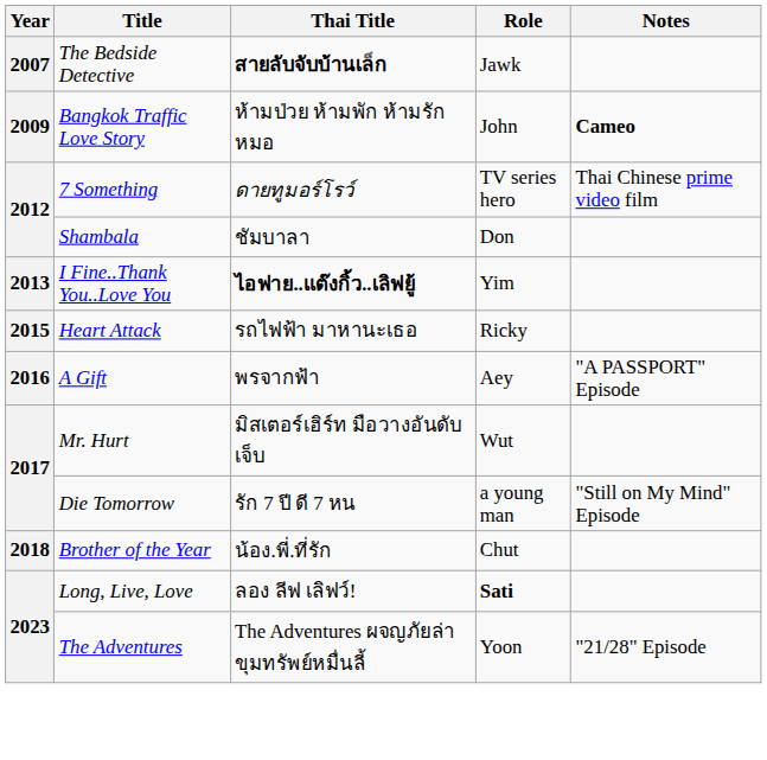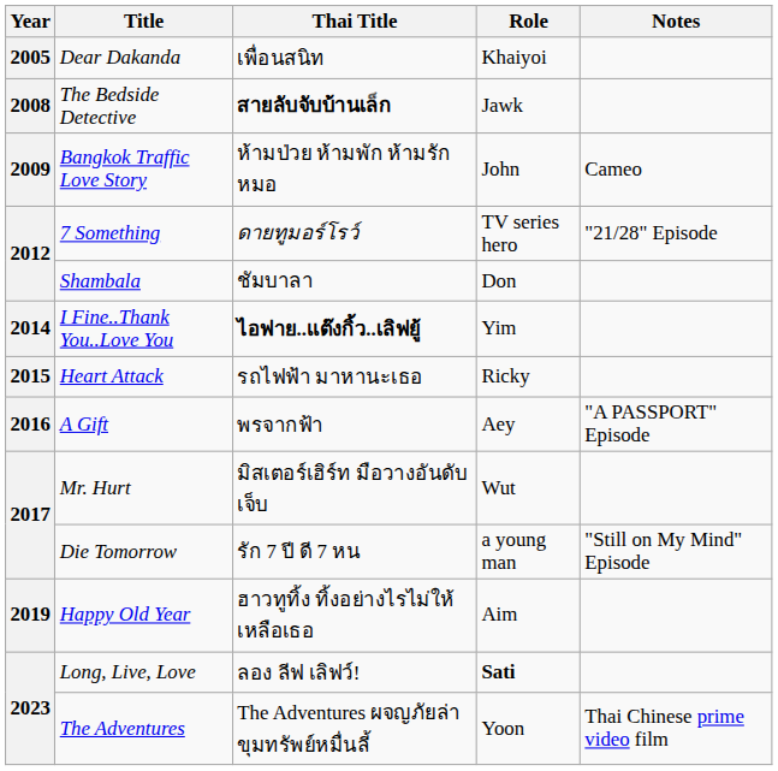+ row: 2005 | Dear Dakanda | เพื่อนสนิท | Khaiyoi
The Bedside Detective | Year: 2007 -> 2008
Bangkok Traffic Love Story | Notes: bold -> normal
7 Something | Notes: Thai Chinese prime video film -> "21/28" Episode
I Fine..Thank You..Love You | Year: 2013 -> 2014
- row: 2018 | Brother of the Year | น้อง.พี่.ที่รัก | Chut
+ row: 2019 | Happy Old Year | ฮาวทูทิ้ง ทิ้งอย่างไรไม่ให้เหลือเธอ | Aim
The Adventures | Notes: "21/28" Episode -> Thai Chinese prime video film
